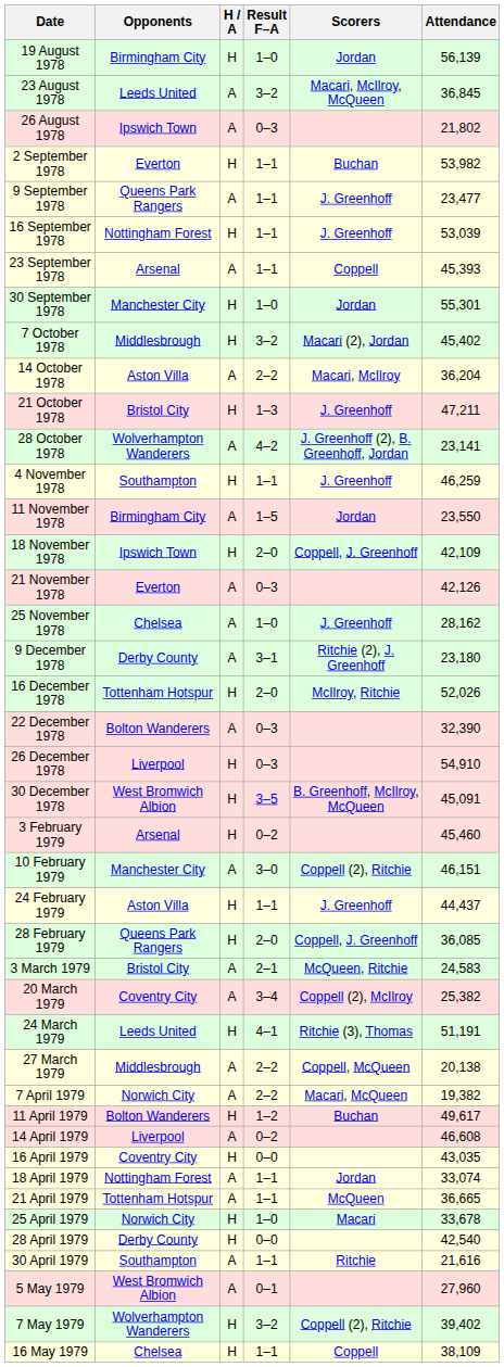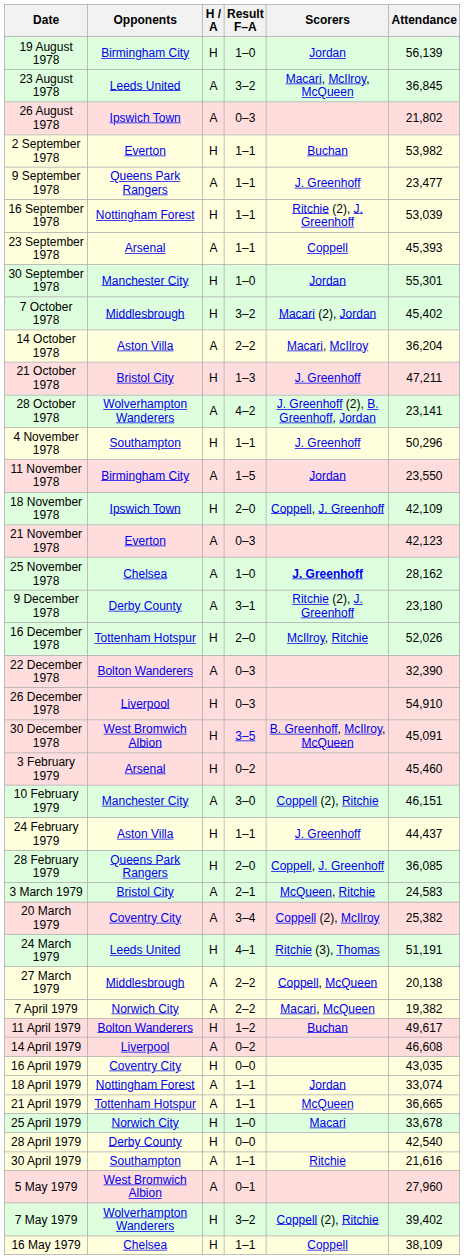16 September 1978 | Scorers: J. Greenhoff -> Ritchie (2), J. Greenhoff
4 November 1978 | Attendance: 46,259 -> 50,296
21 November 1978 | Attendance: 42,126 -> 42,123
25 November 1978 | Scorers: normal -> bold
